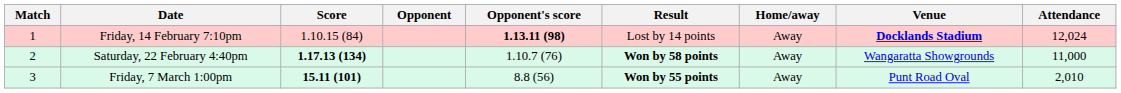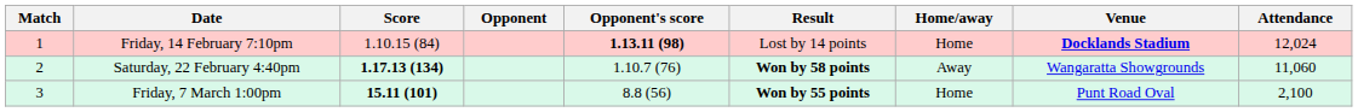Friday, 14 February 7:10pm | Home/away: Away -> Home
Saturday, 22 February 4:40pm | Attendance: 11,000 -> 11,060
Friday, 7 March 1:00pm | Home/away: Away -> Home
Friday, 7 March 1:00pm | Attendance: 2,010 -> 2,100
